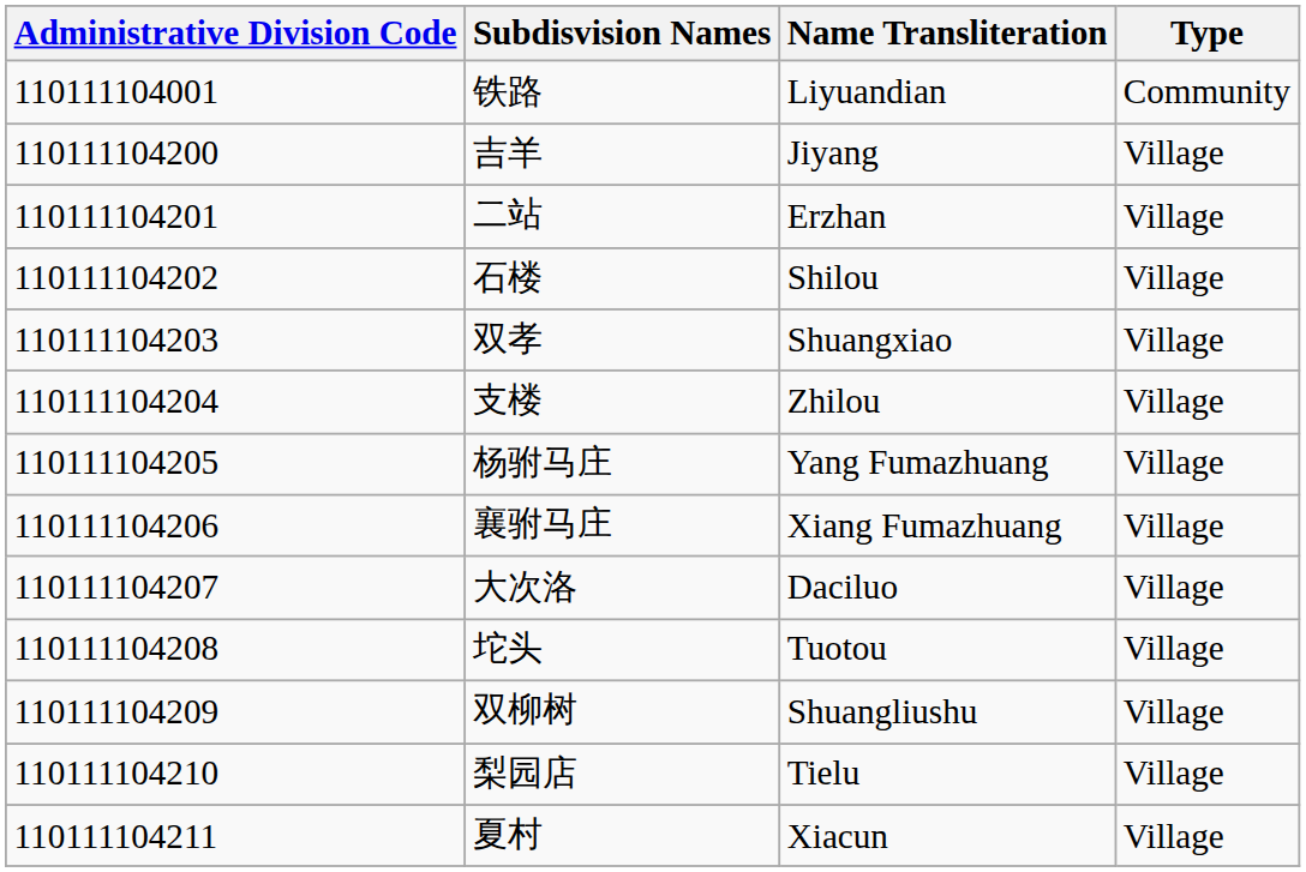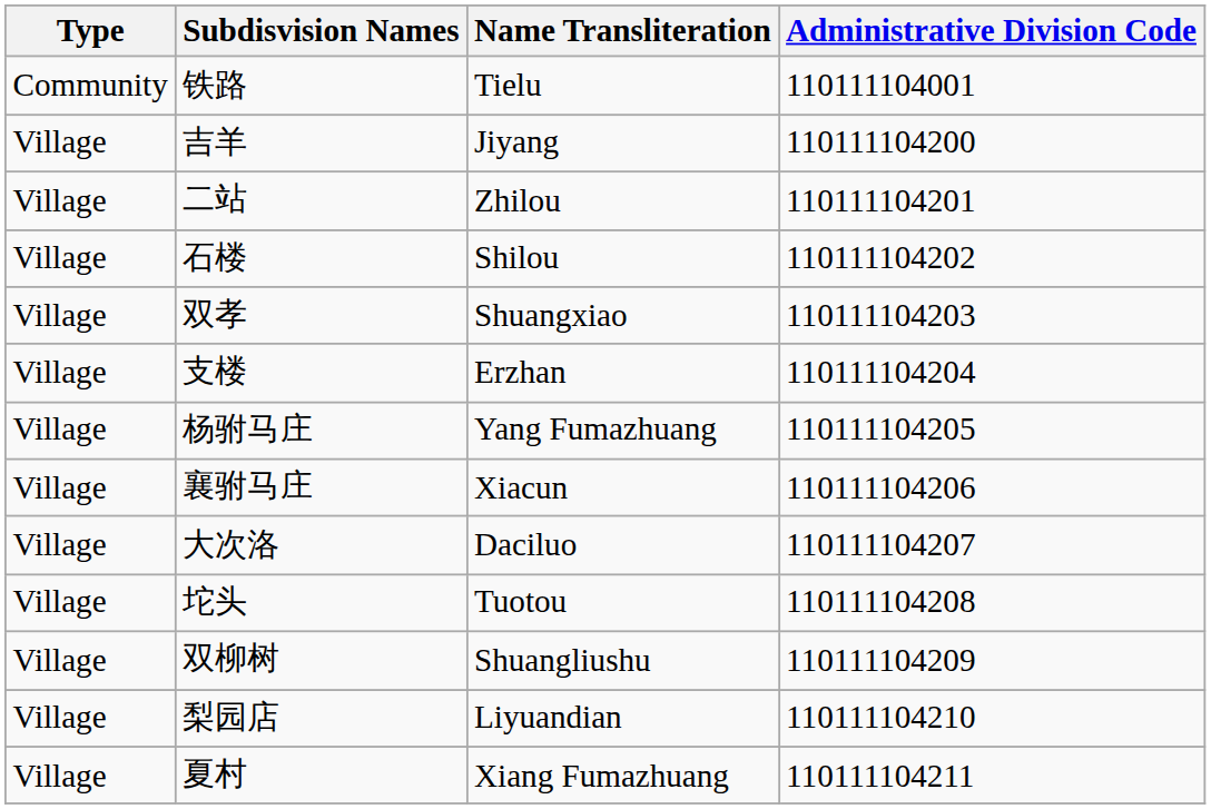columns swapped: Administrative Division Code <-> Type
铁路 | Name Transliteration: Liyuandian -> Tielu
二站 | Name Transliteration: Erzhan -> Zhilou
支楼 | Name Transliteration: Zhilou -> Erzhan
襄驸马庄 | Name Transliteration: Xiang Fumazhuang -> Xiacun
梨园店 | Name Transliteration: Tielu -> Liyuandian
夏村 | Name Transliteration: Xiacun -> Xiang Fumazhuang
